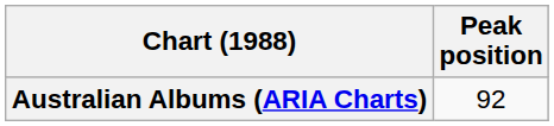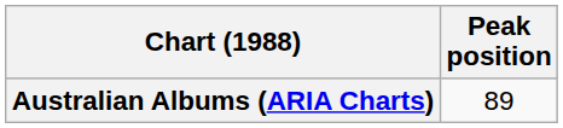Australian Albums (ARIA Charts) | Peak position: 92 -> 89
